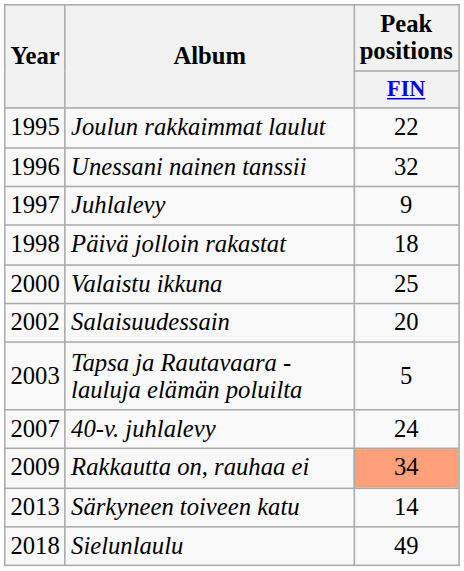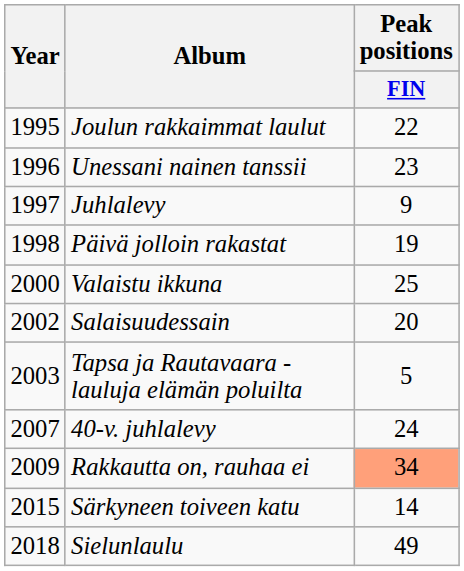Unessani nainen tanssii | Peak positions / FIN: 32 -> 23
Päivä jolloin rakastat | Peak positions / FIN: 18 -> 19
Särkyneen toiveen katu | Year: 2013 -> 2015
